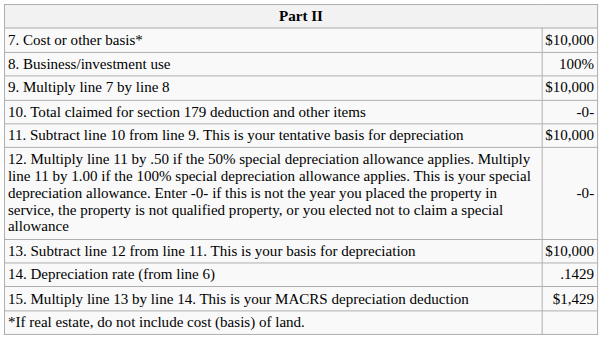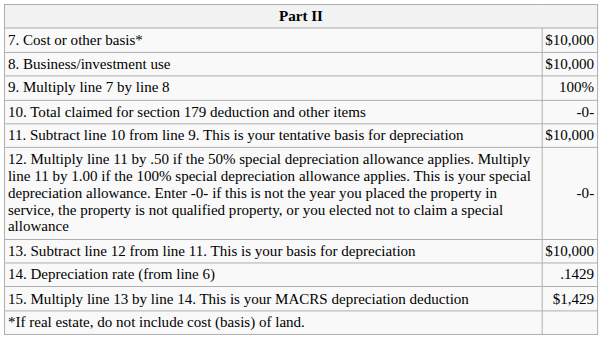8. Business/investment use | column 2: 100% -> $10,000
9. Multiply line 7 by line 8 | column 2: $10,000 -> 100%
